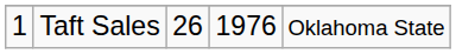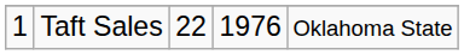Taft Sales | column 3: 26 -> 22
